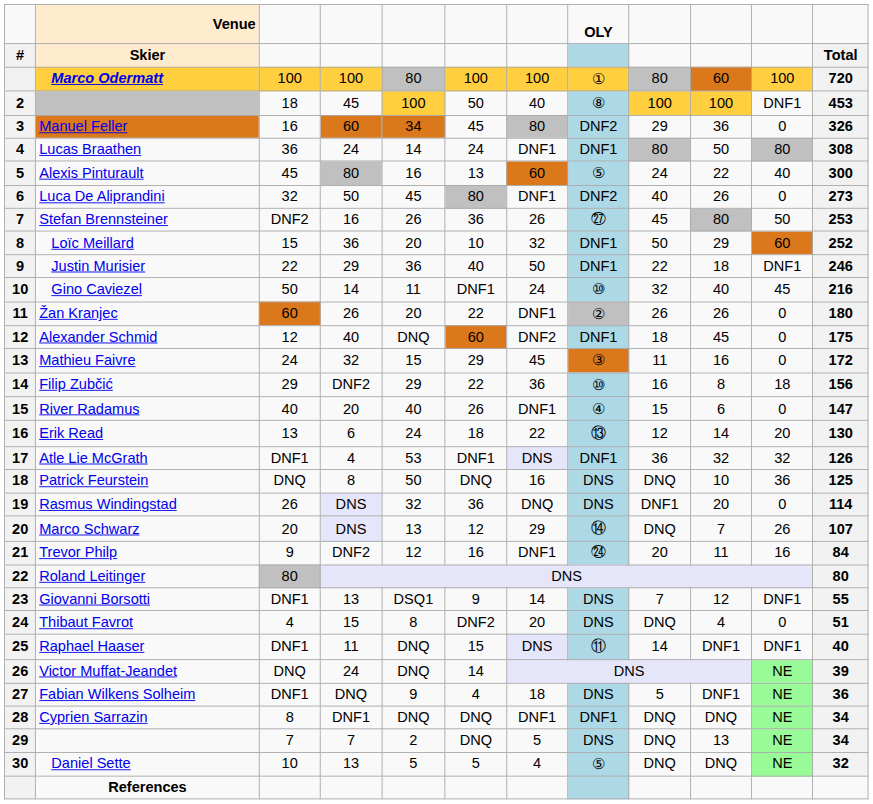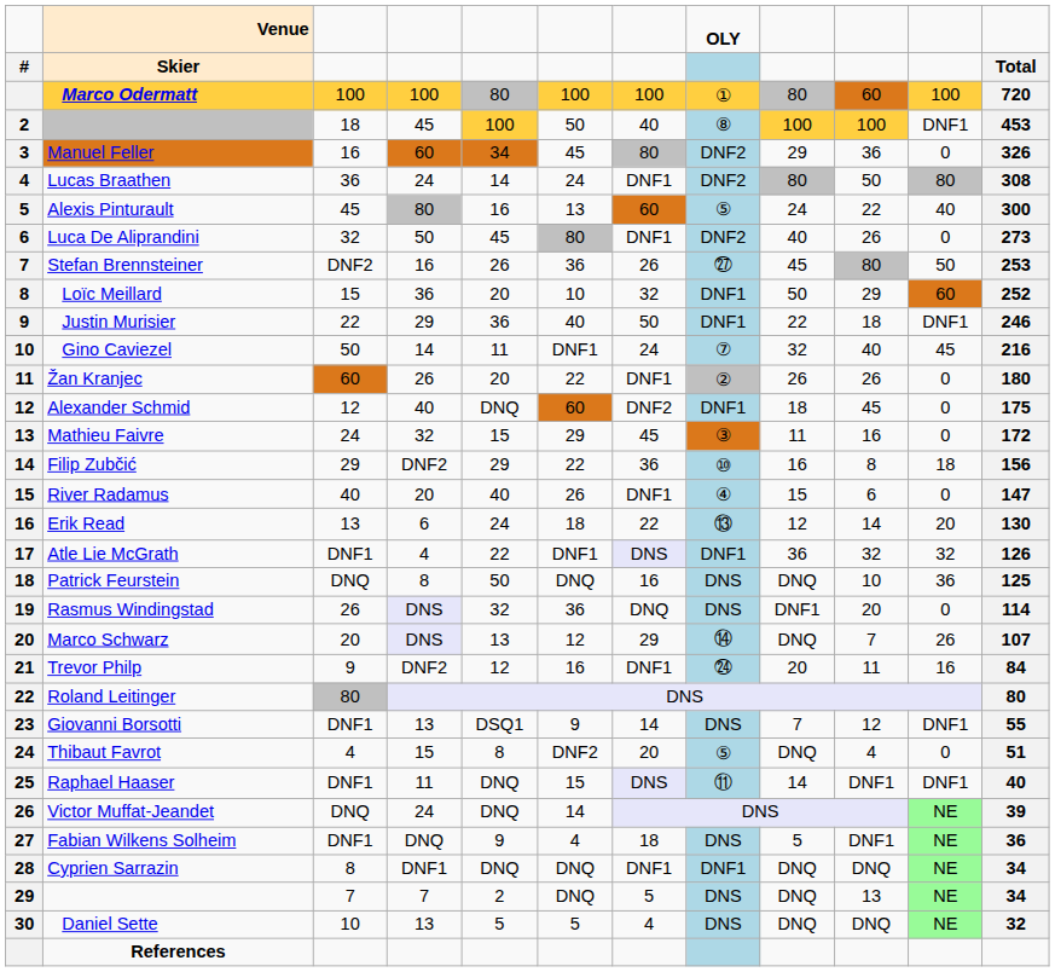Lucas Braathen | column 8: DNF1 -> DNF2
Gino Caviezel | column 8: ⑩ -> ⑦
Atle Lie McGrath | column 5: 53 -> 22
Thibaut Favrot | column 8: DNS -> ⑤
Daniel Sette | column 8: ⑤ -> DNS
